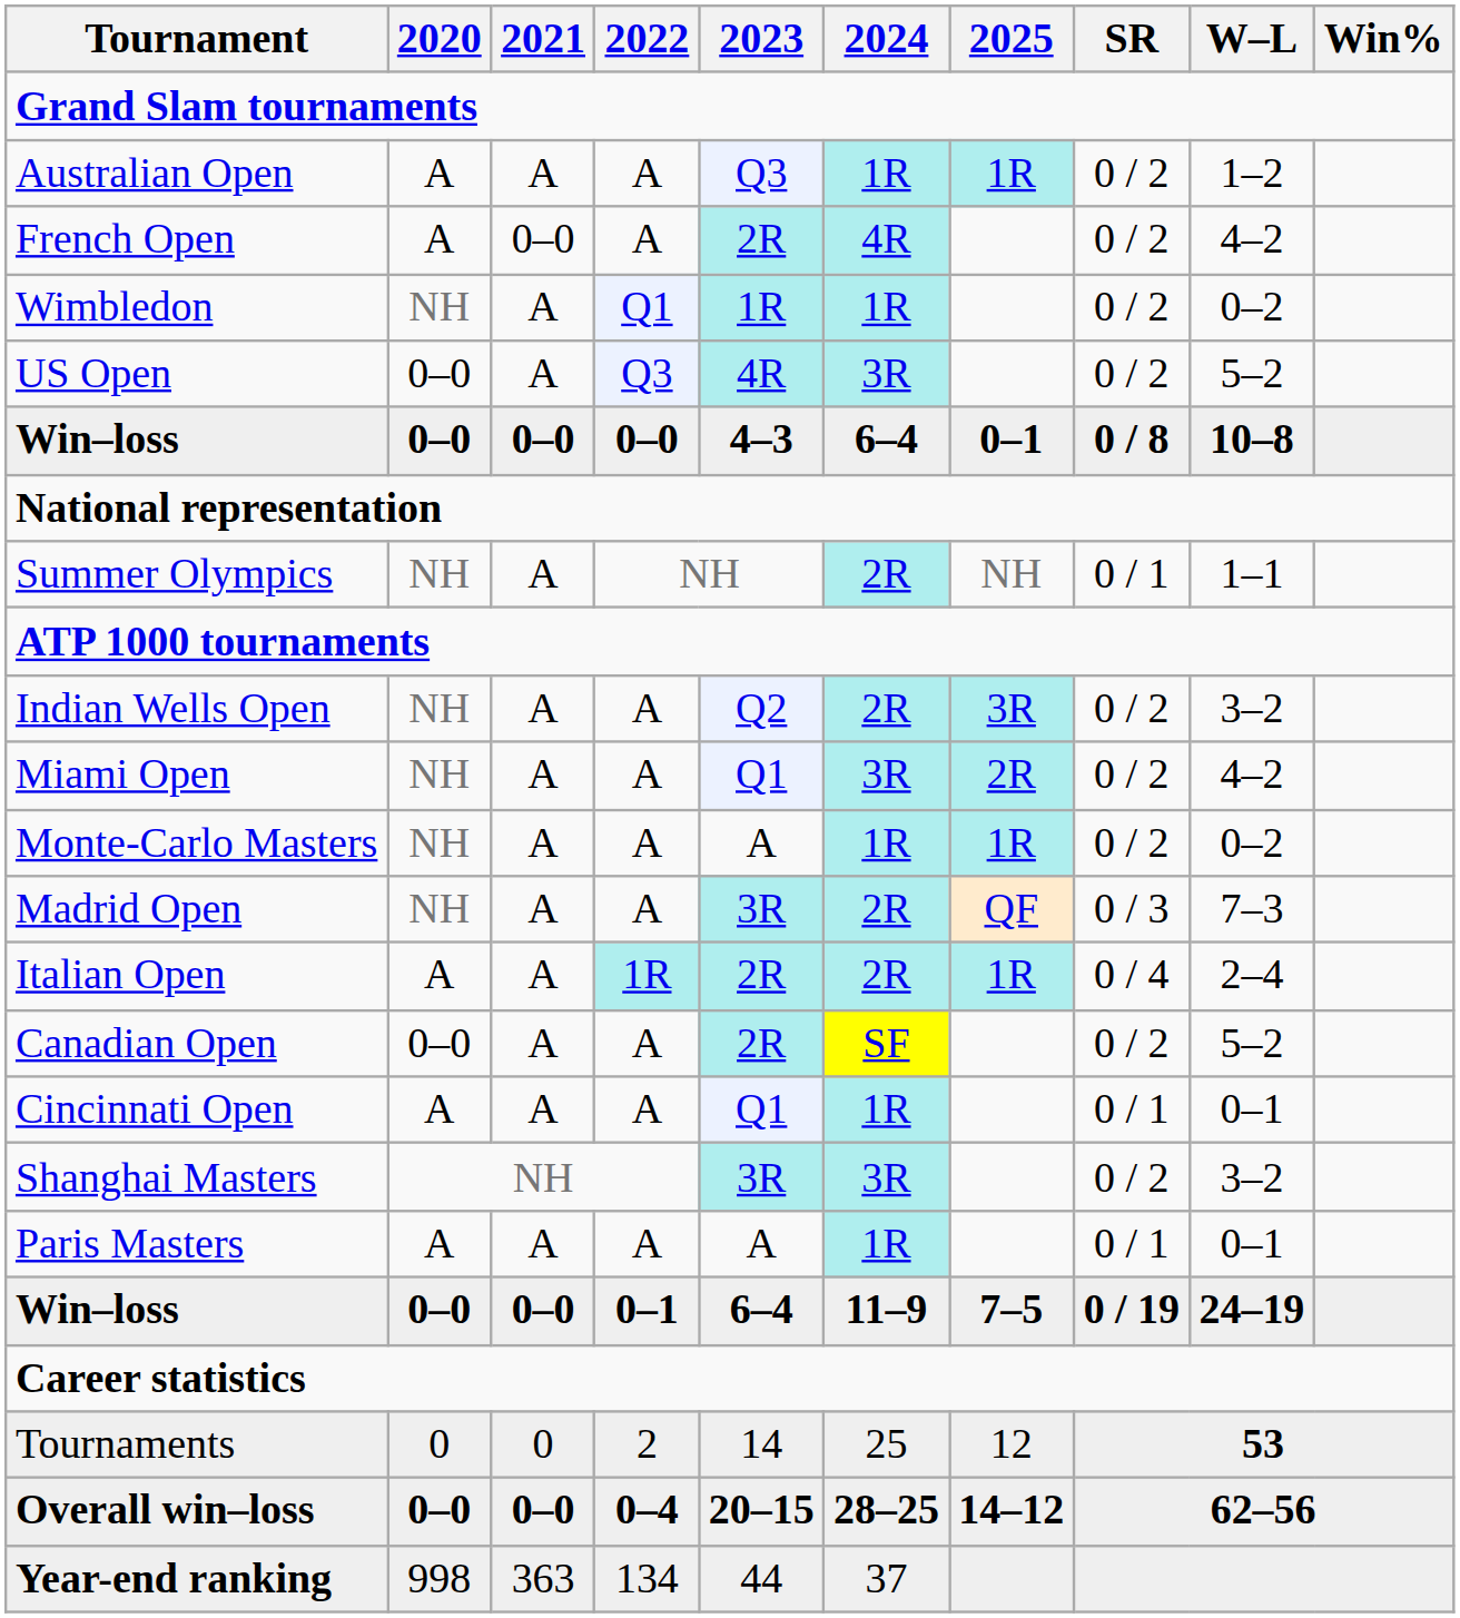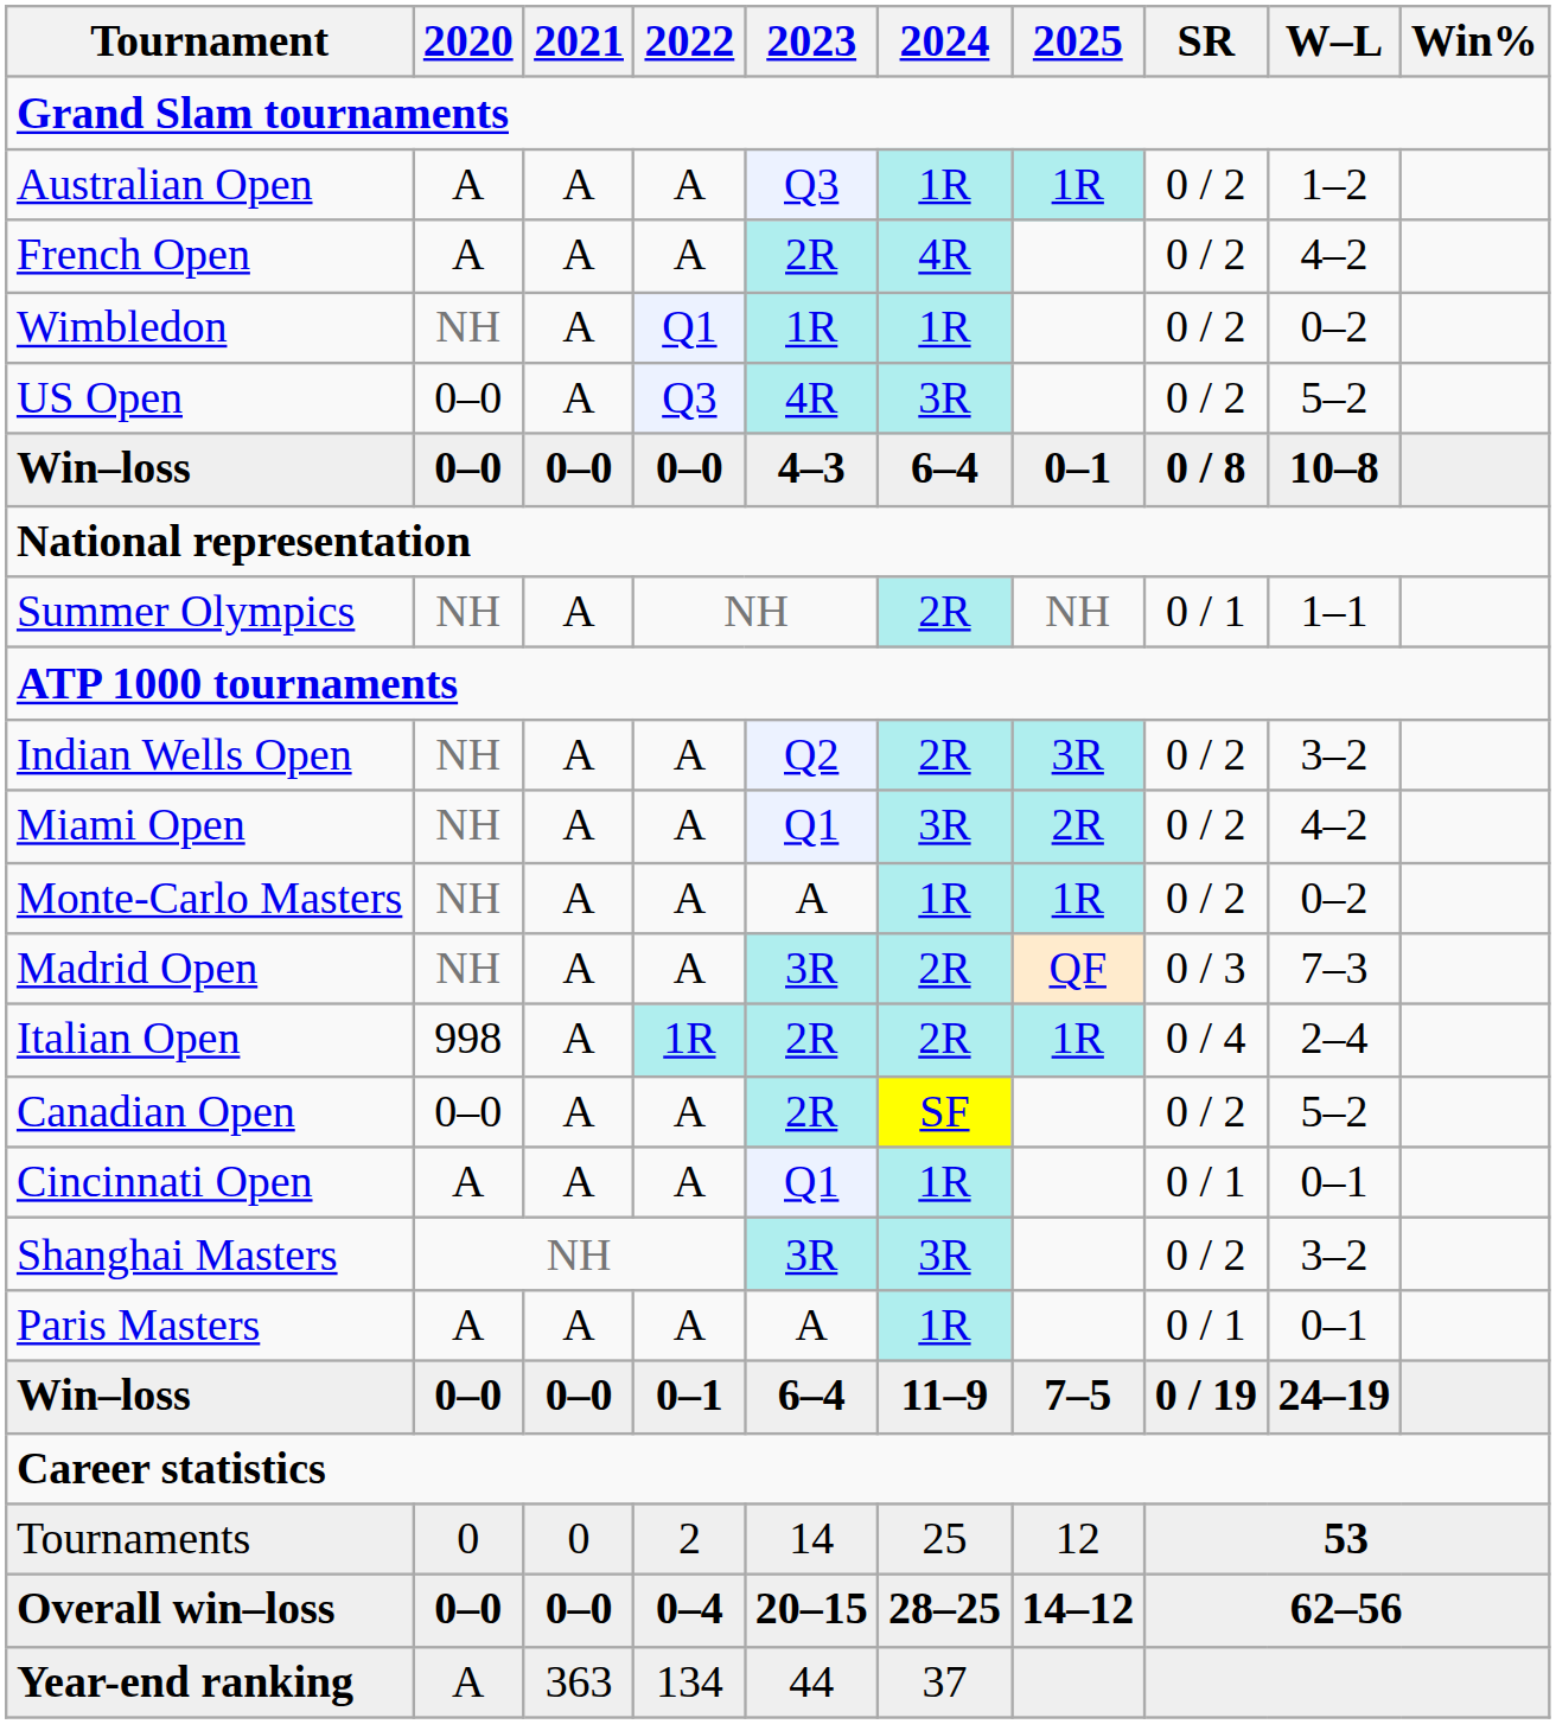French Open | 2021: 0–0 -> A
Italian Open | 2020: A -> 998
Year-end ranking | 2020: 998 -> A
